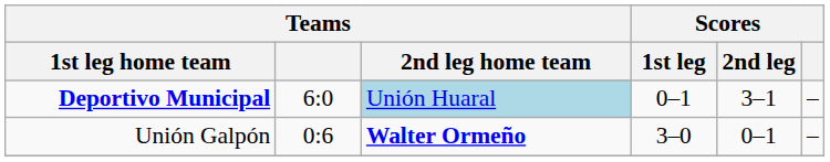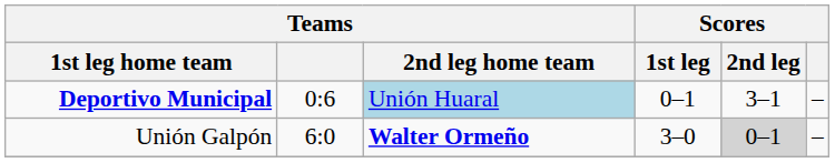Deportivo Municipal | Teams: 6:0 -> 0:6
Unión Galpón | Teams: 0:6 -> 6:0
Unión Galpón | Scores / 2nd leg: no background -> lightgrey background
